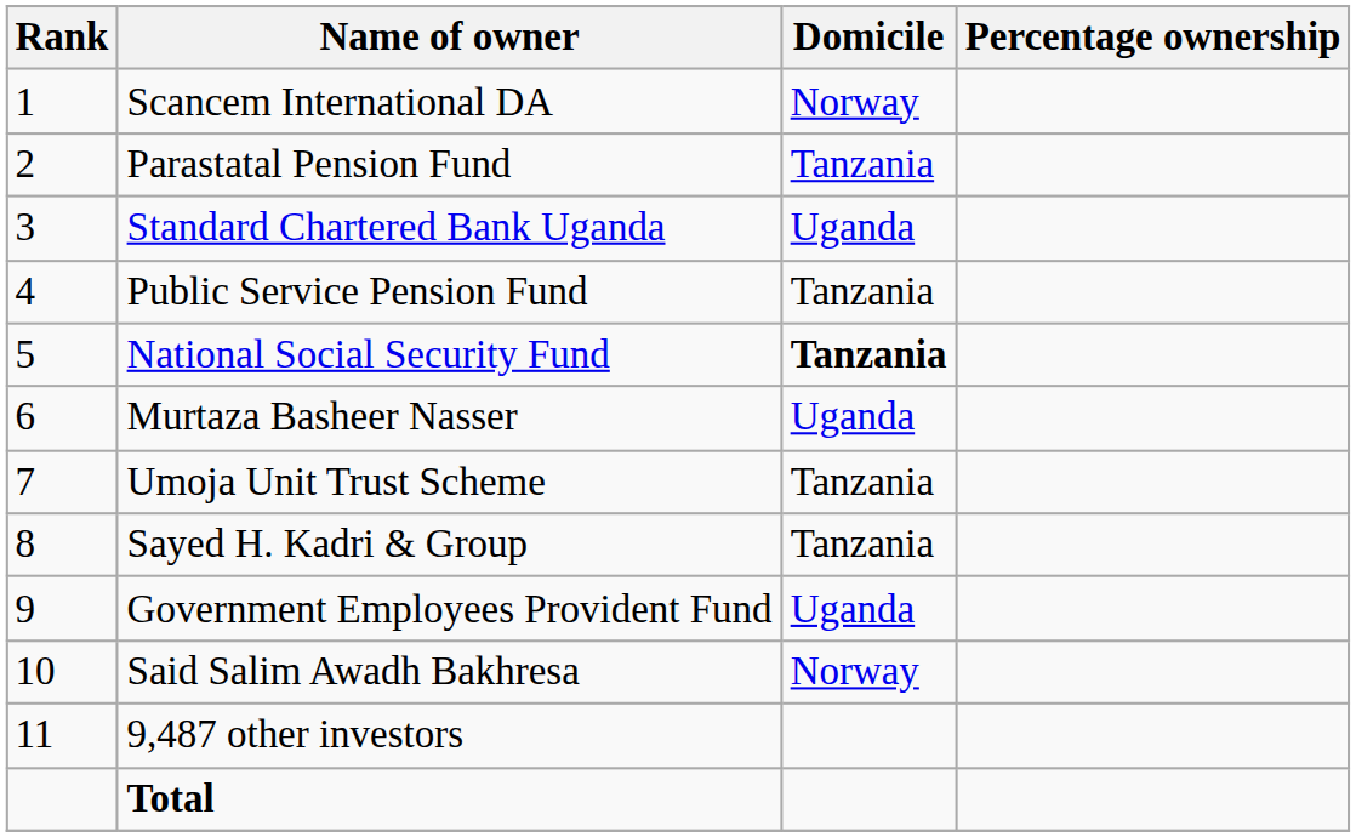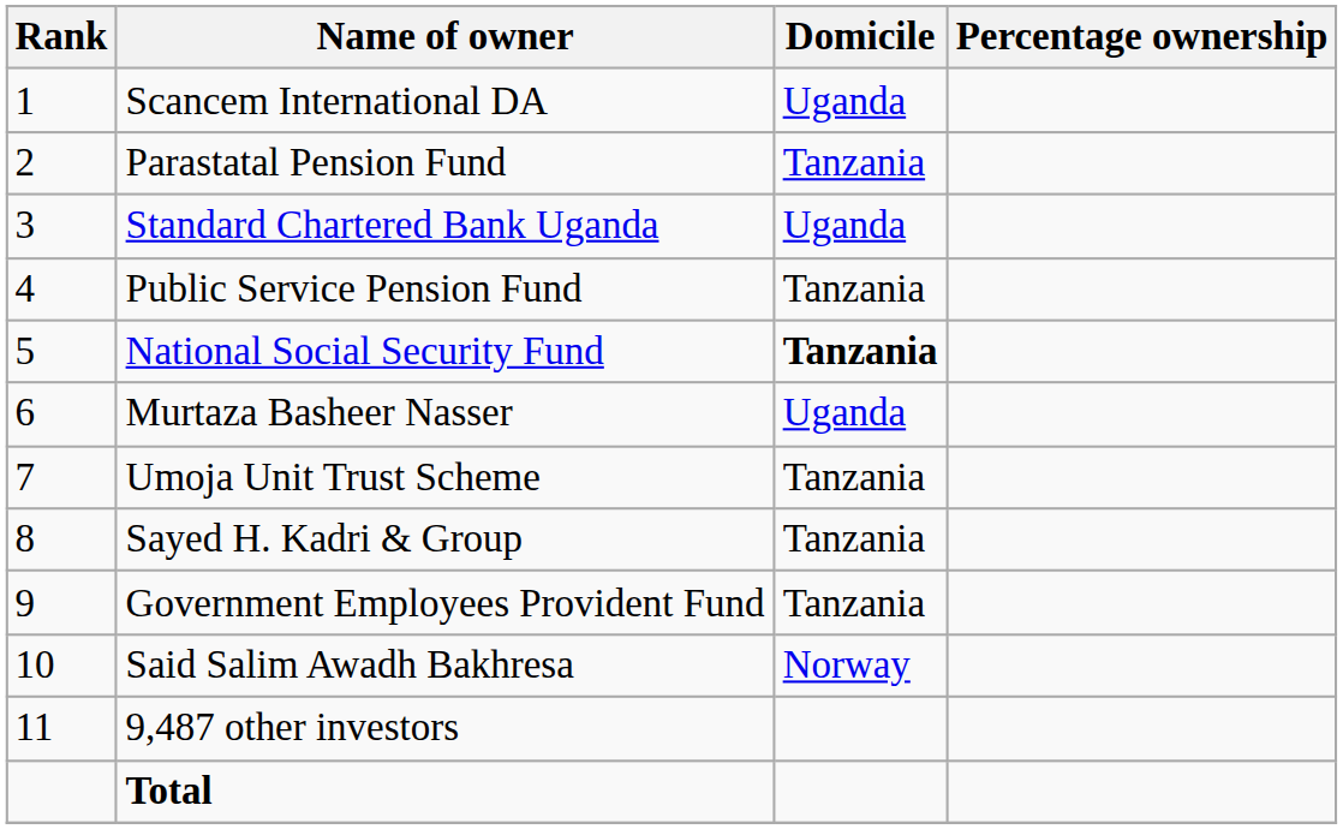Scancem International DA | Domicile: Norway -> Uganda
Government Employees Provident Fund | Domicile: Uganda -> Tanzania
